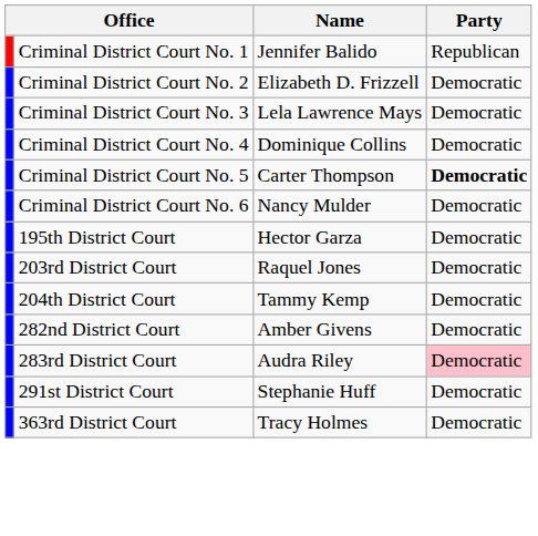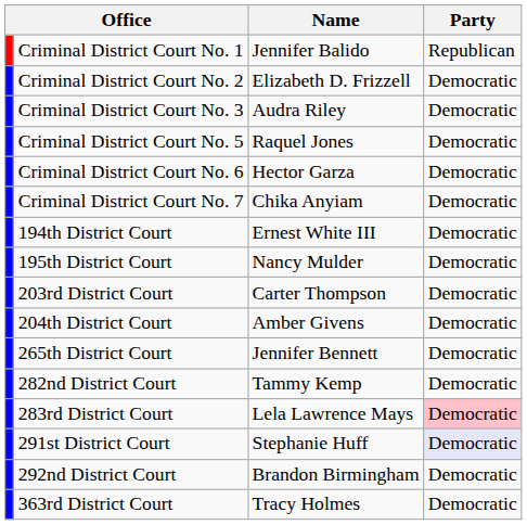Criminal District Court No. 3 | Name: Lela Lawrence Mays -> Audra Riley
- row: Criminal District Court No. 4 | Dominique Collins | Democratic
Criminal District Court No. 5 | Name: Carter Thompson -> Raquel Jones
Criminal District Court No. 5 | Party: bold -> normal
Criminal District Court No. 6 | Name: Nancy Mulder -> Hector Garza
+ row: Criminal District Court No. 7 | Chika Anyiam | Democratic
+ row: 194th District Court | Ernest White III | Democratic
195th District Court | Name: Hector Garza -> Nancy Mulder
203rd District Court | Name: Raquel Jones -> Carter Thompson
204th District Court | Name: Tammy Kemp -> Amber Givens
+ row: 265th District Court | Jennifer Bennett | Democratic
282nd District Court | Name: Amber Givens -> Tammy Kemp
283rd District Court | Name: Audra Riley -> Lela Lawrence Mays
291st District Court | Party: no background -> lavender background
+ row: 292nd District Court | Brandon Birmingham | Democratic
